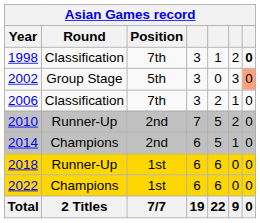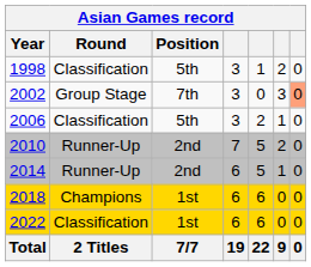1998 | Position: 7th -> 5th
1998 | column 7: bold -> normal
2002 | Position: 5th -> 7th
2006 | Position: 7th -> 5th
2014 | Round: Champions -> Runner-Up
2018 | Round: Runner-Up -> Champions
2022 | Round: Champions -> Classification
